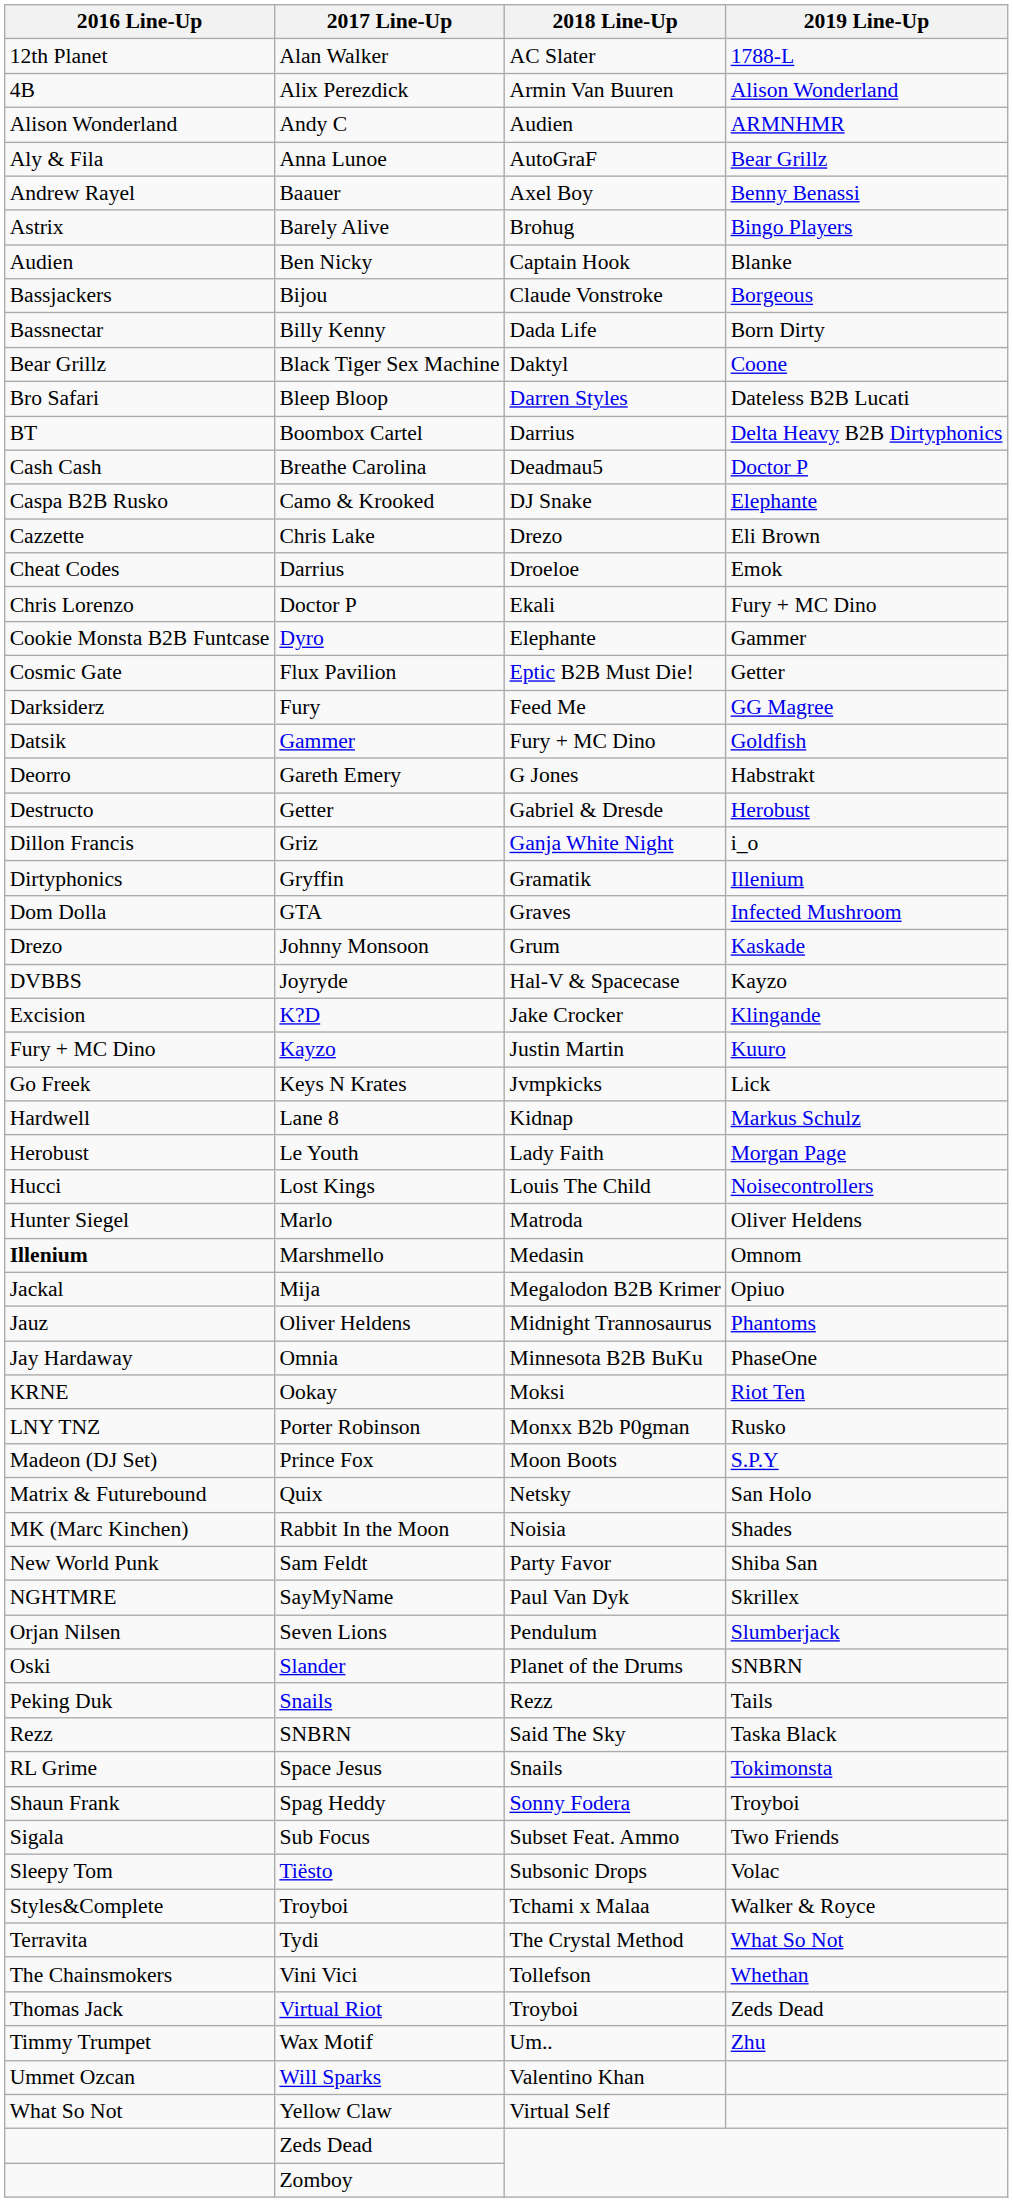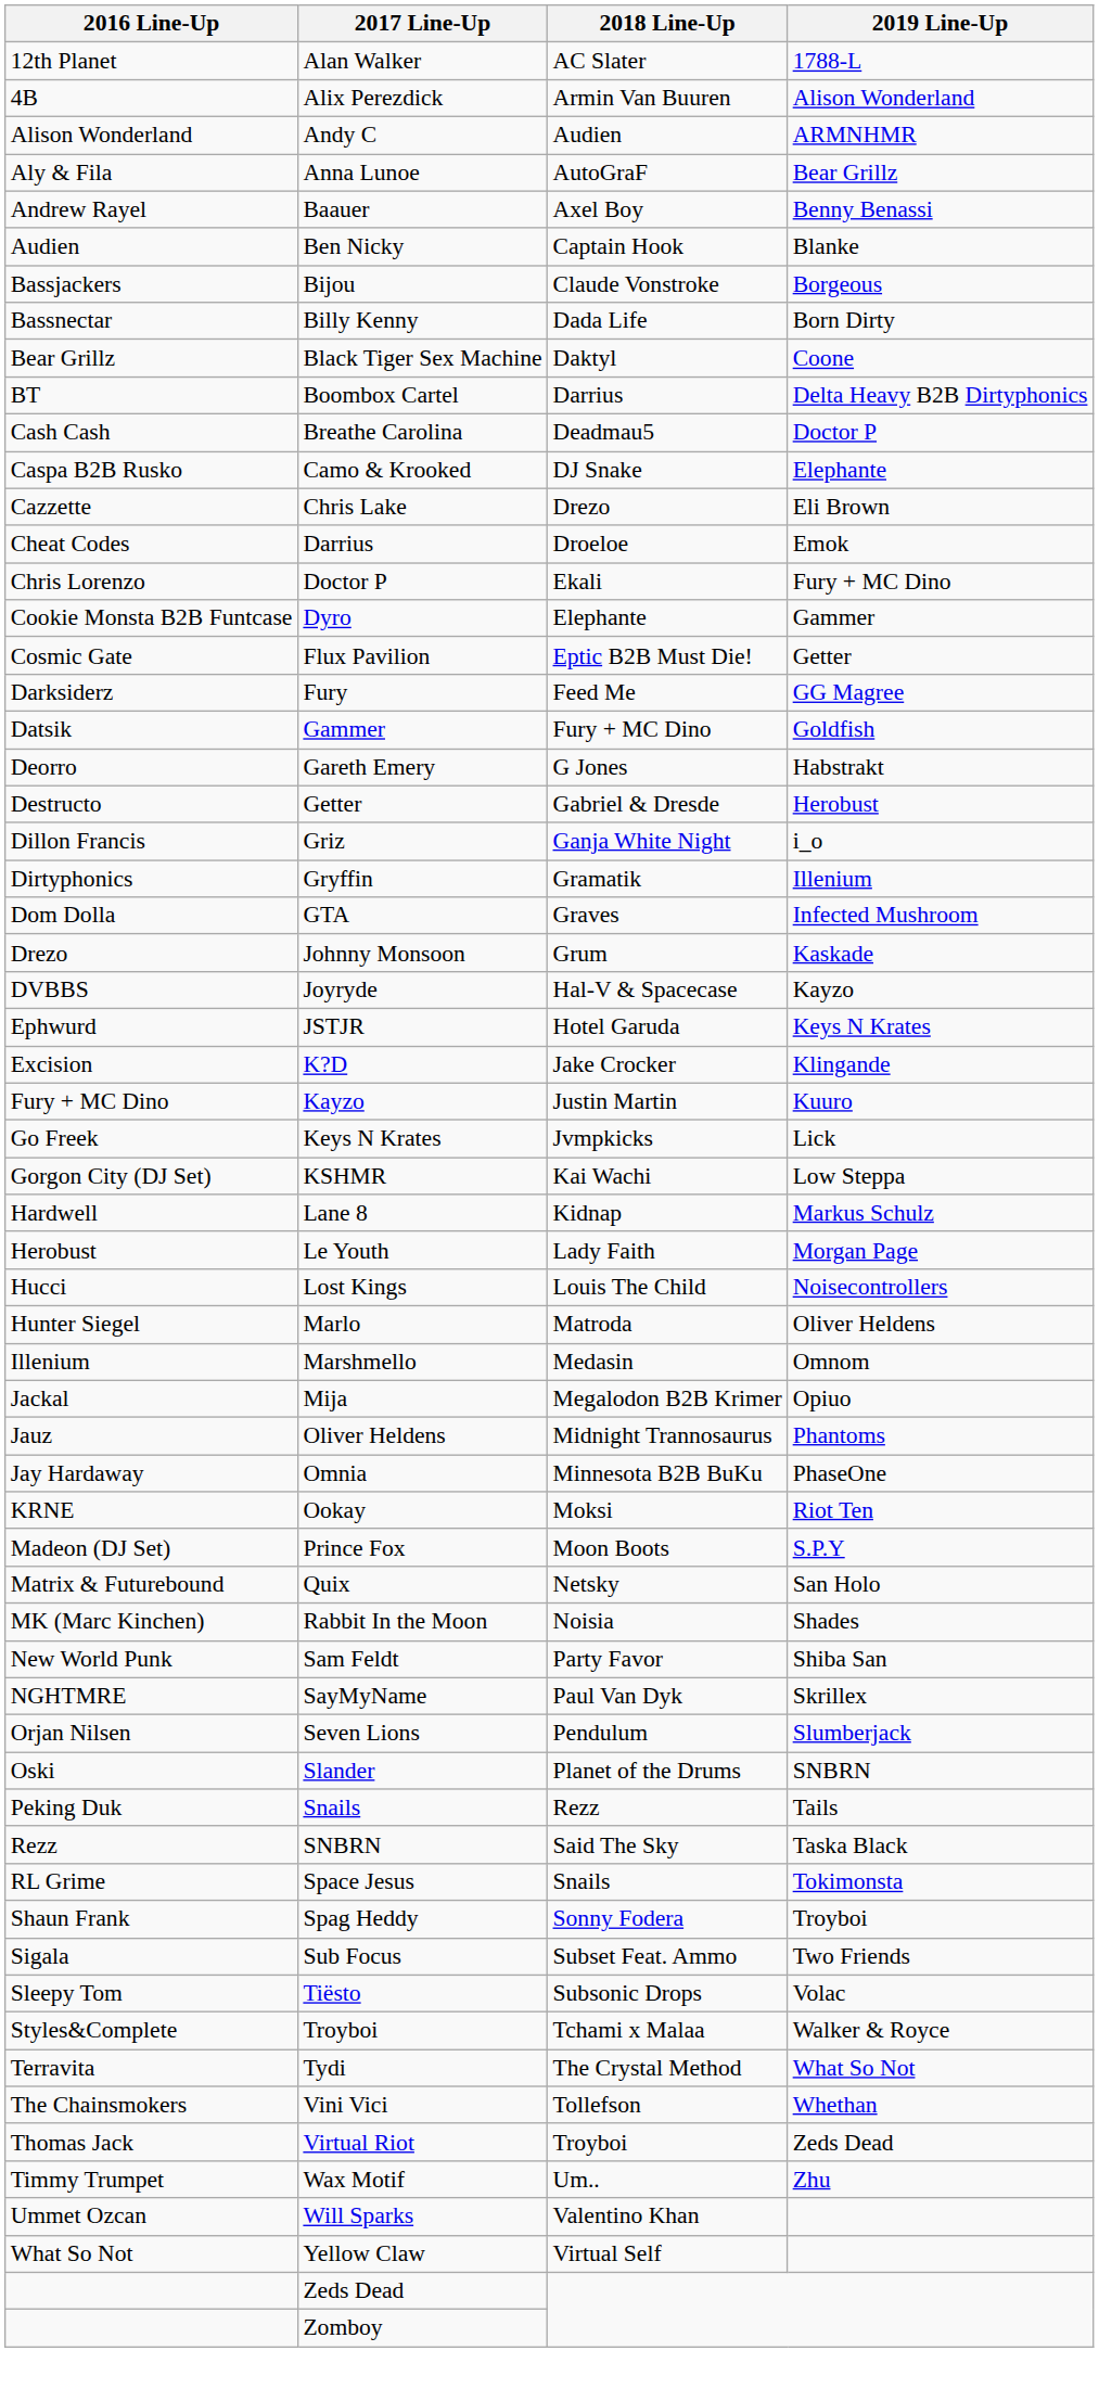- row: Astrix | Barely Alive | Brohug | Bingo Players
- row: Bro Safari | Bleep Bloop | Darren Styles | Dateless B2B Lucati
+ row: Ephwurd | JSTJR | Hotel Garuda | Keys N Krates
+ row: Gorgon City (DJ Set) | KSHMR | Kai Wachi | Low Steppa
Marshmello | 2016 Line-Up: bold -> normal
- row: LNY TNZ | Porter Robinson | Monxx B2b P0gman | Rusko
